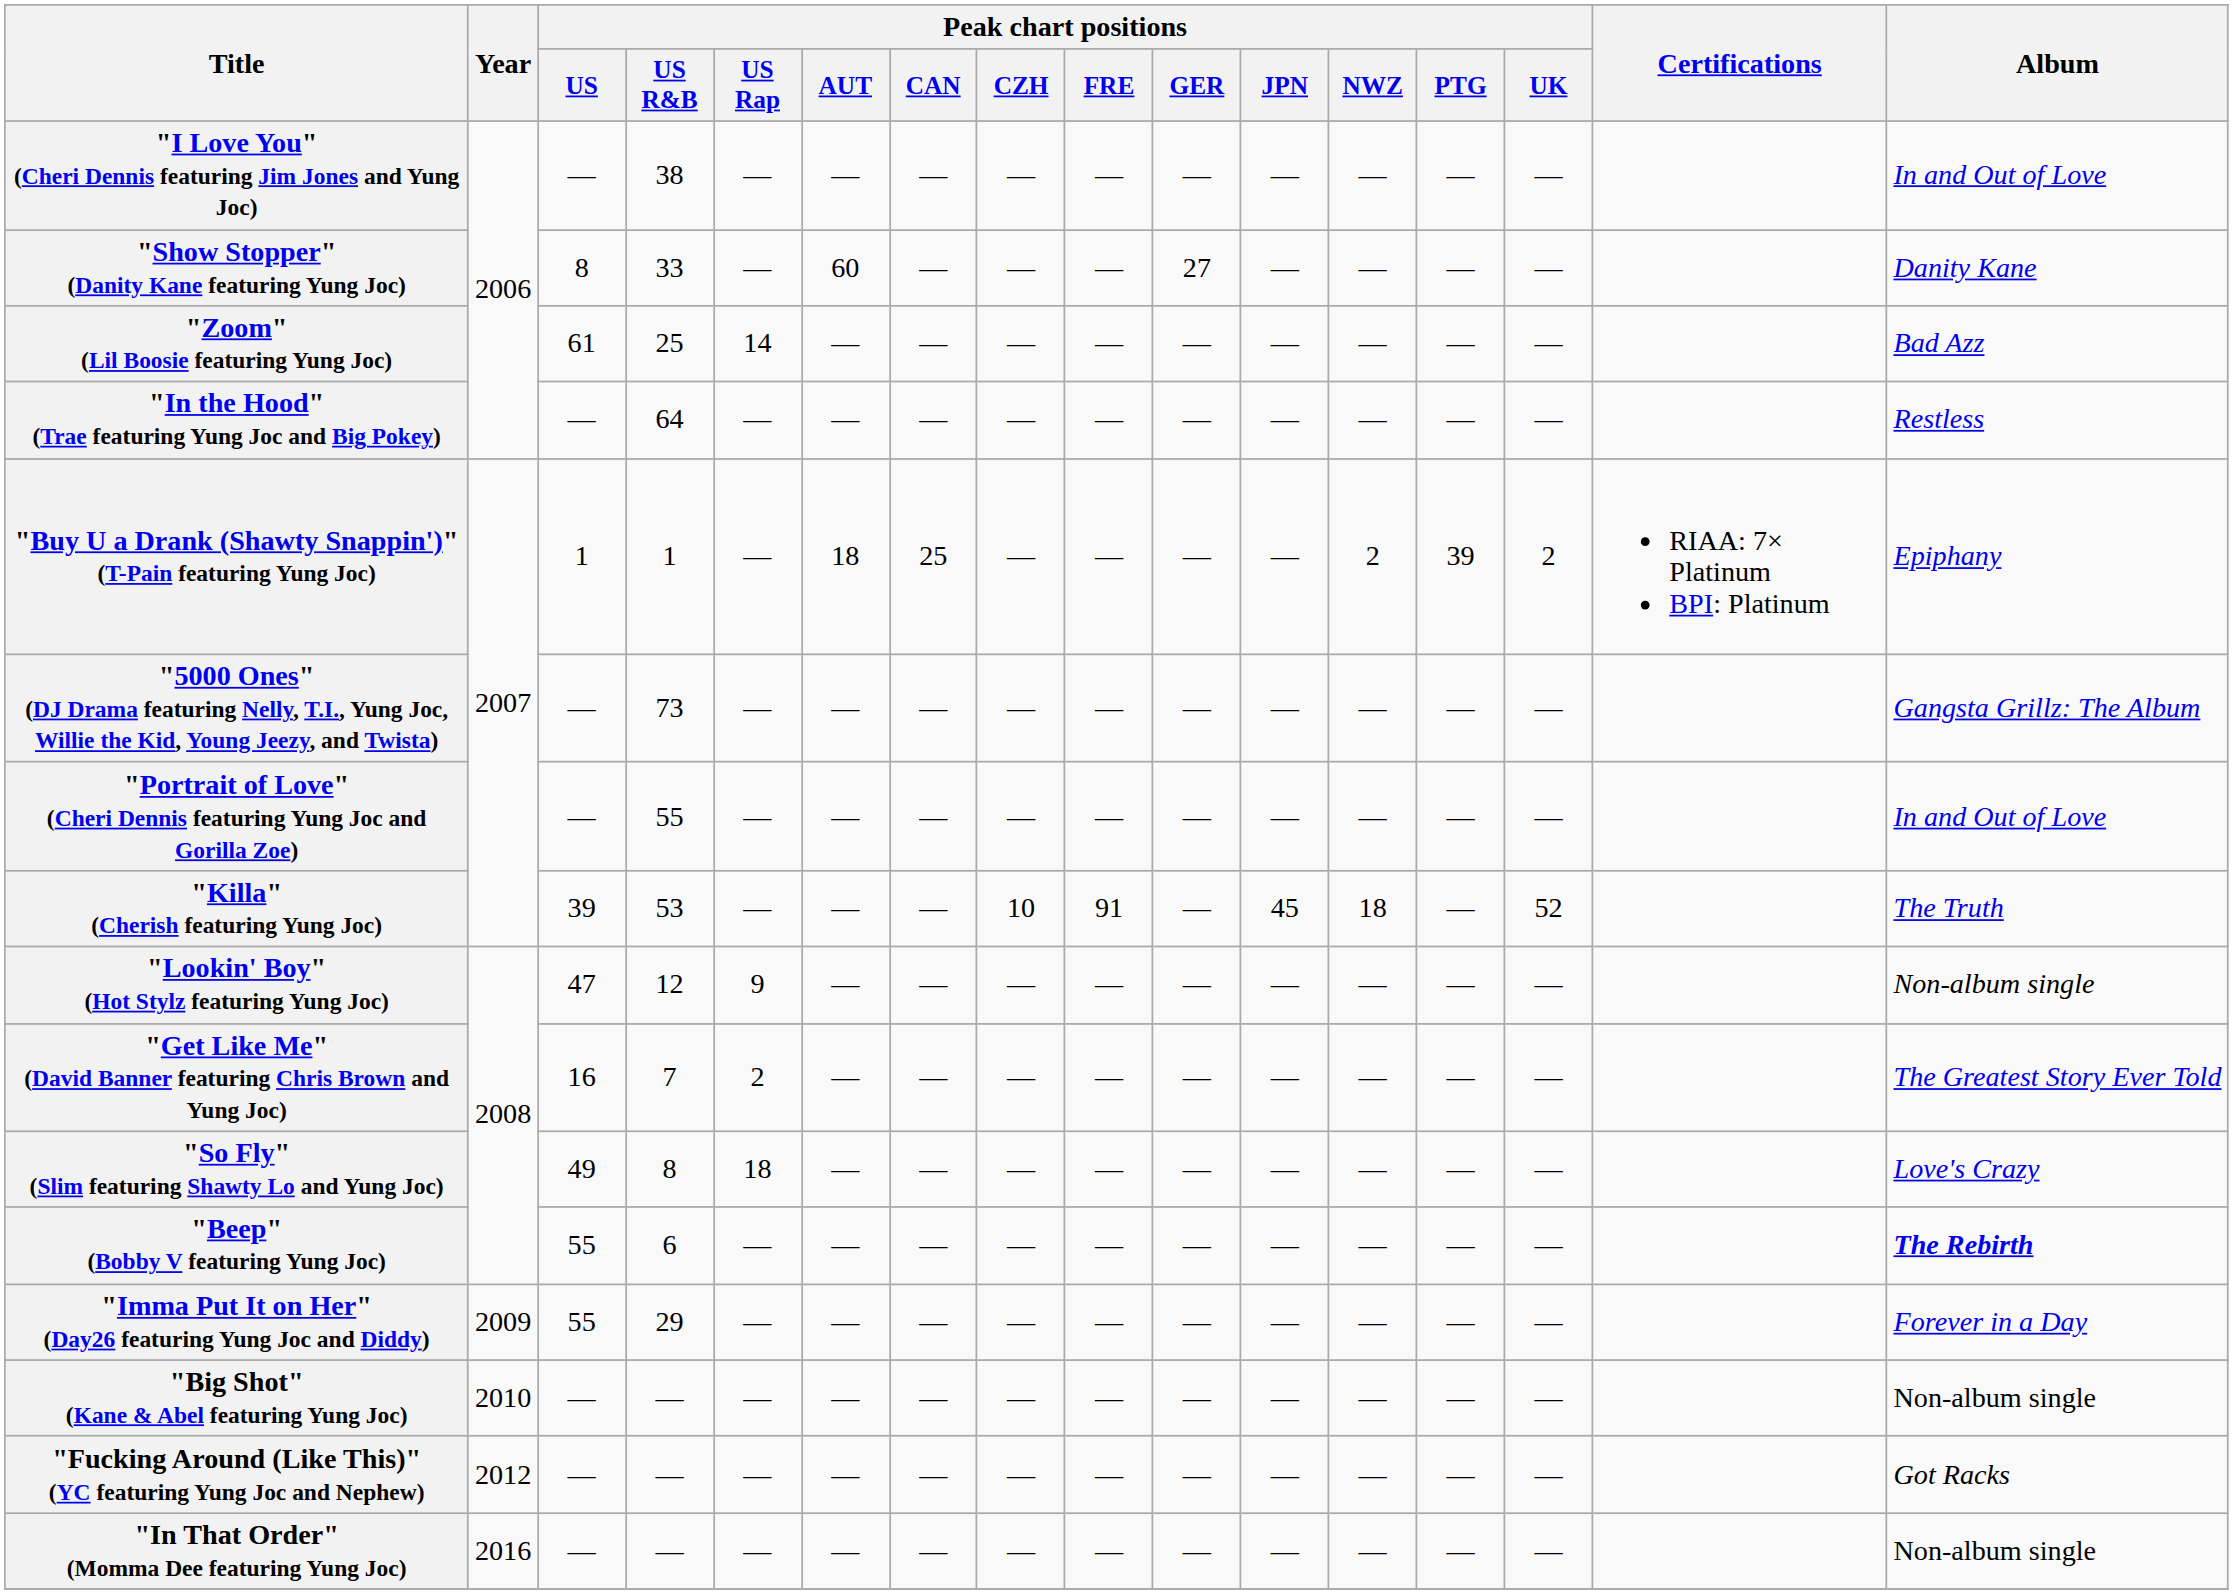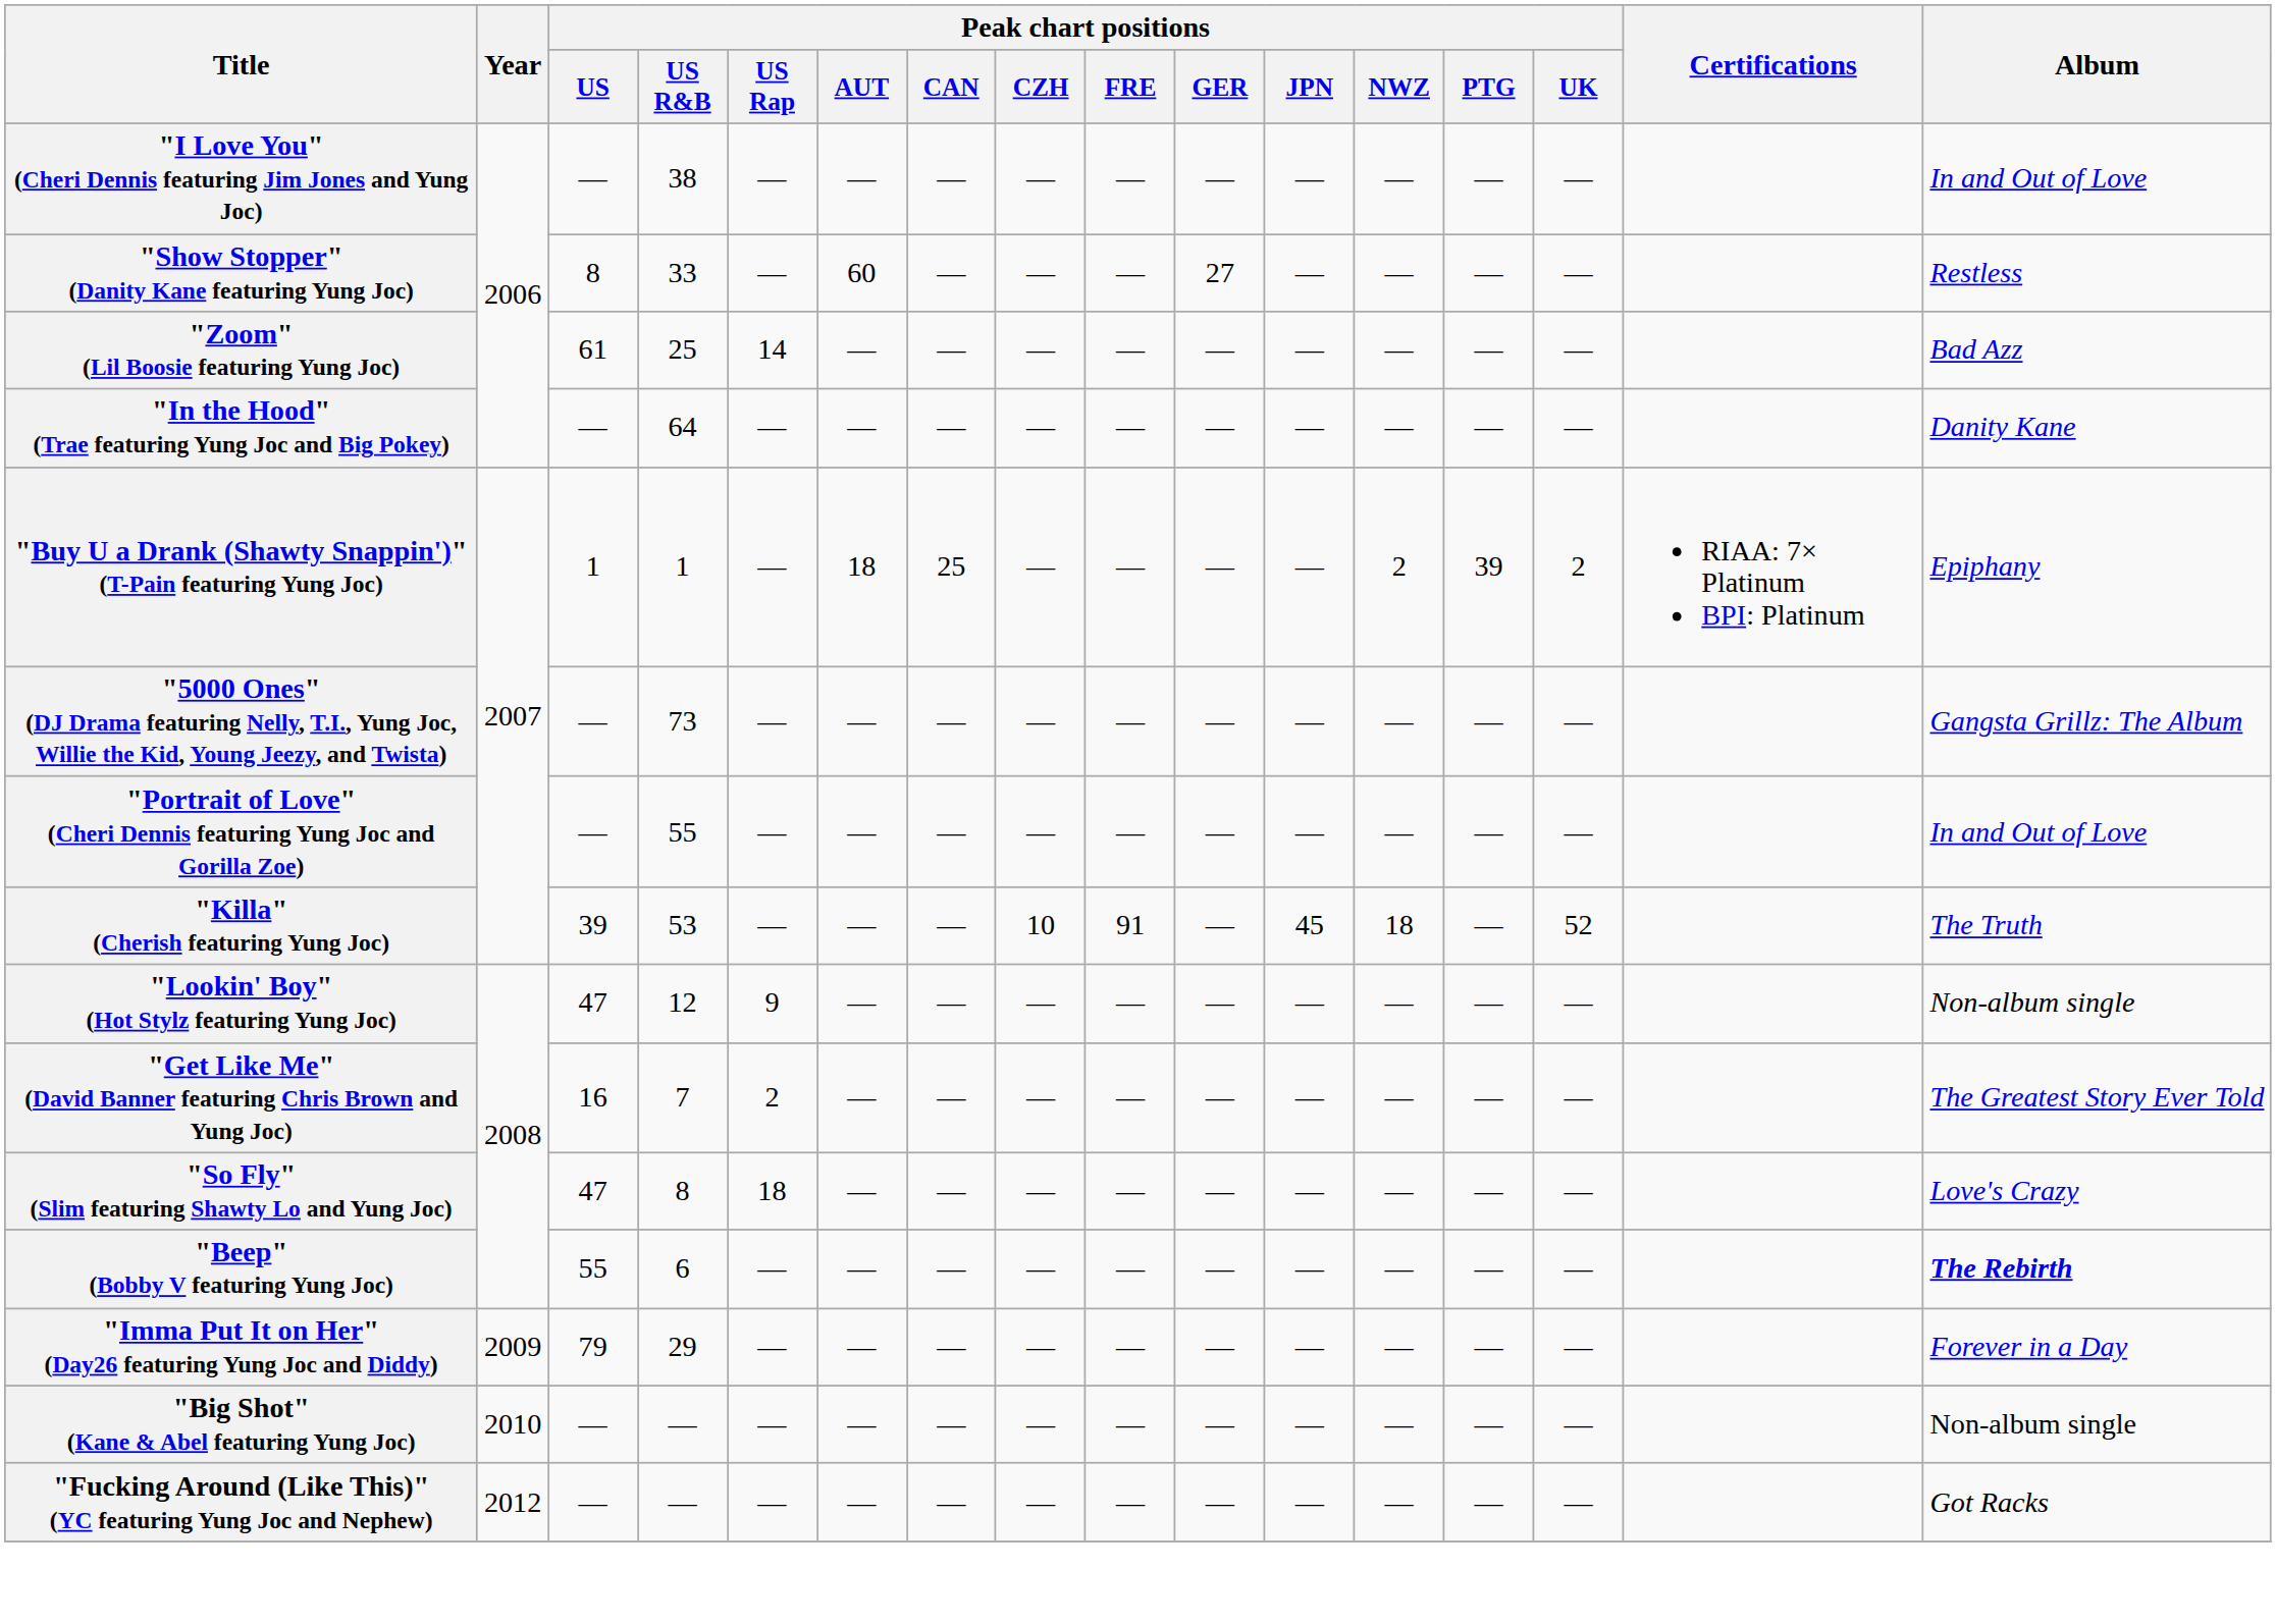"Show Stopper" (Danity Kane featuring Yung Joc) | Album: Danity Kane -> Restless
"In the Hood" (Trae featuring Yung Joc and Big Pokey) | Album: Restless -> Danity Kane
"So Fly" (Slim featuring Shawty Lo and Yung Joc) | Peak chart positions / US: 49 -> 47
"Imma Put It on Her" (Day26 featuring Yung Joc and Diddy) | Peak chart positions / US: 55 -> 79
- row: "In That Order" (Momma Dee featuring Yung Joc) | 2016 | — | — | — | — | — | — | — | — | — | — | — | — | Non-album single
